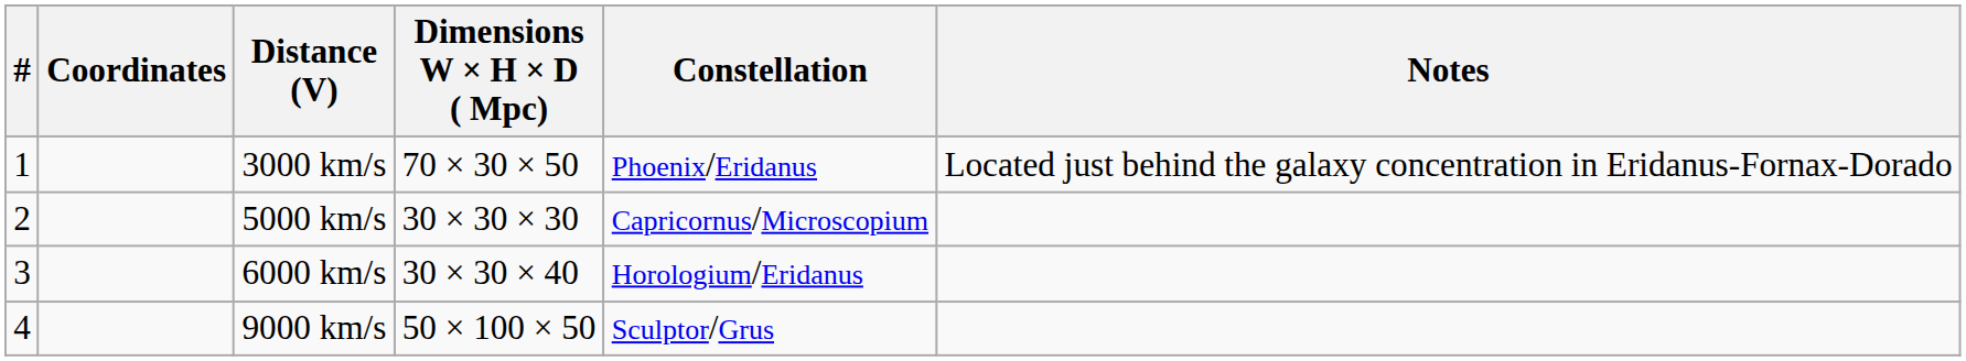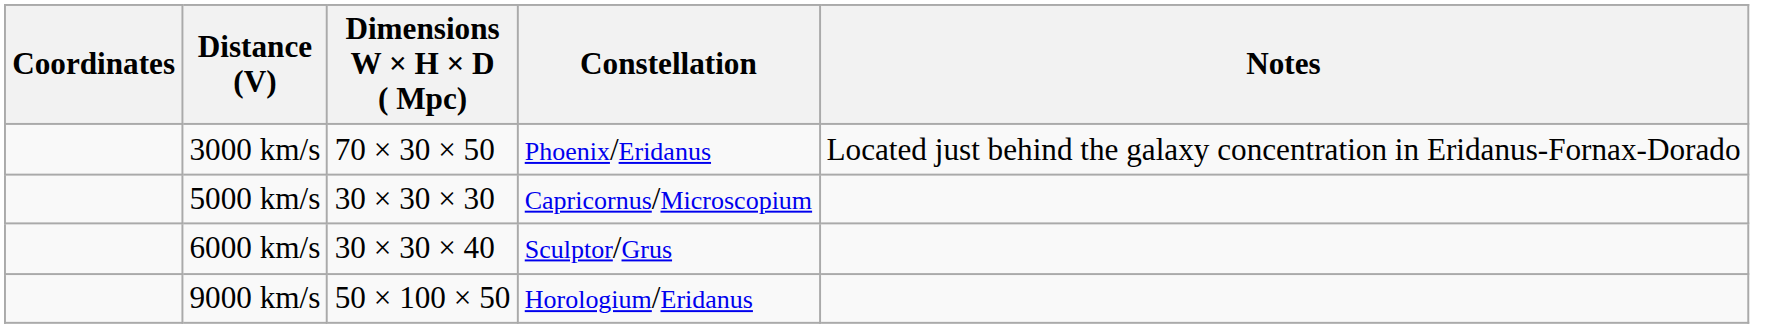- column: # | 1 | 2 | 3 | 4
6000 km/s | Constellation: Horologium/Eridanus -> Sculptor/Grus
9000 km/s | Constellation: Sculptor/Grus -> Horologium/Eridanus
